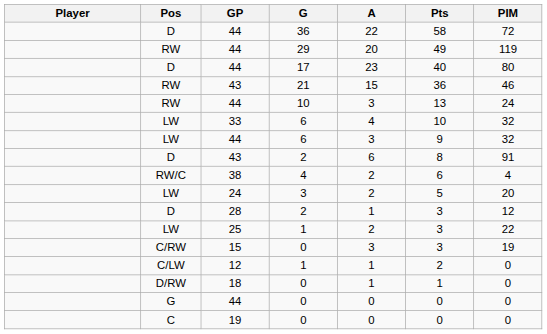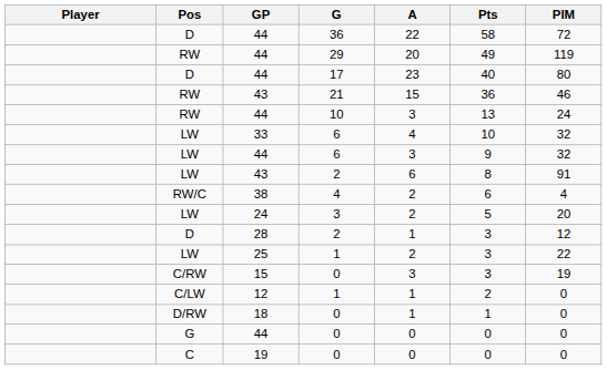43 / 2 | Pos: D -> LW
